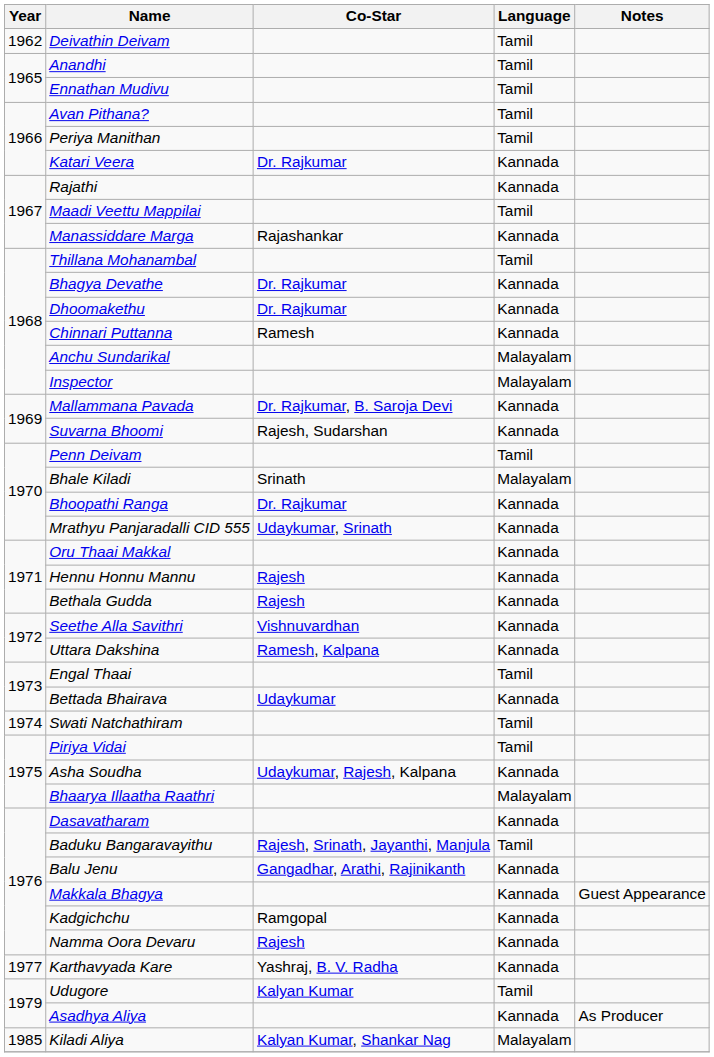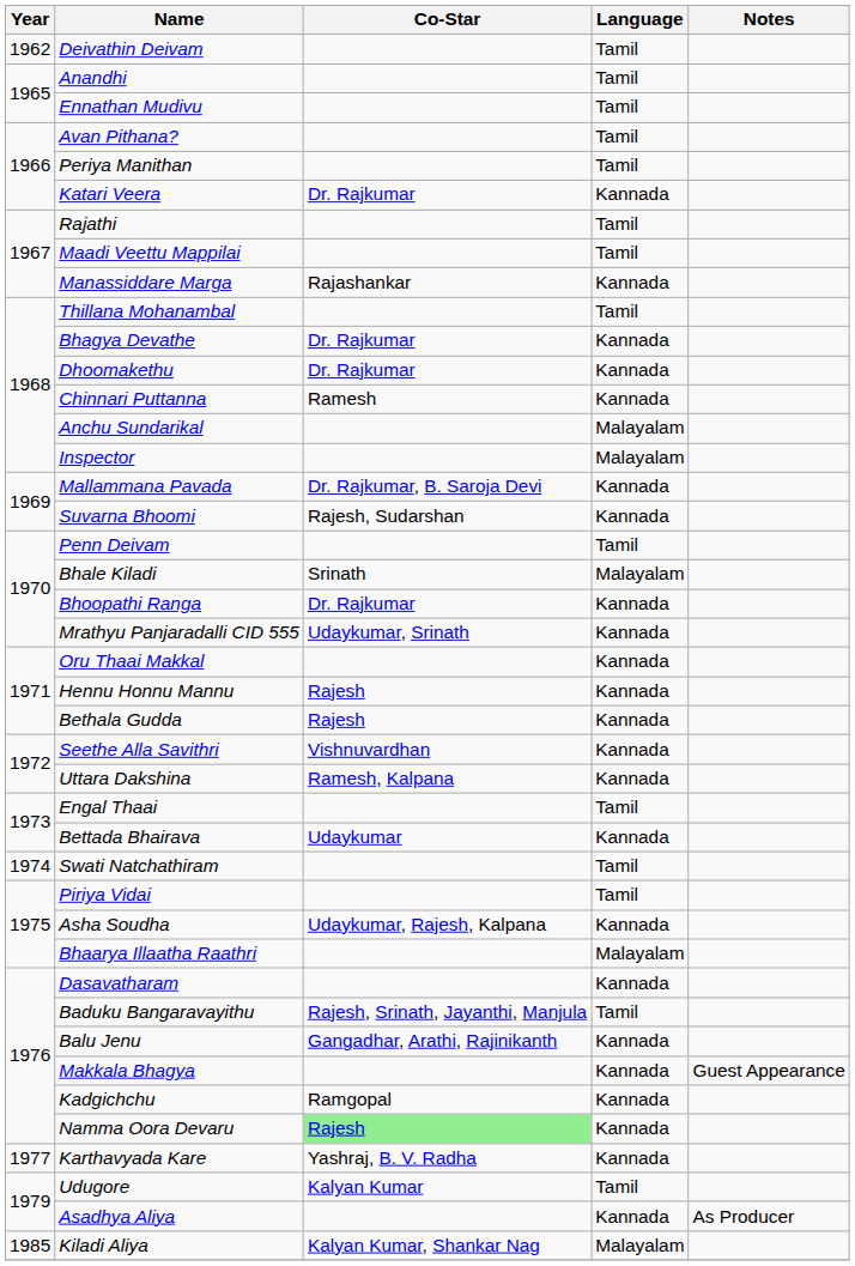Rajathi | Language: Kannada -> Tamil
Namma Oora Devaru | Co-Star: no background -> lightgreen background
